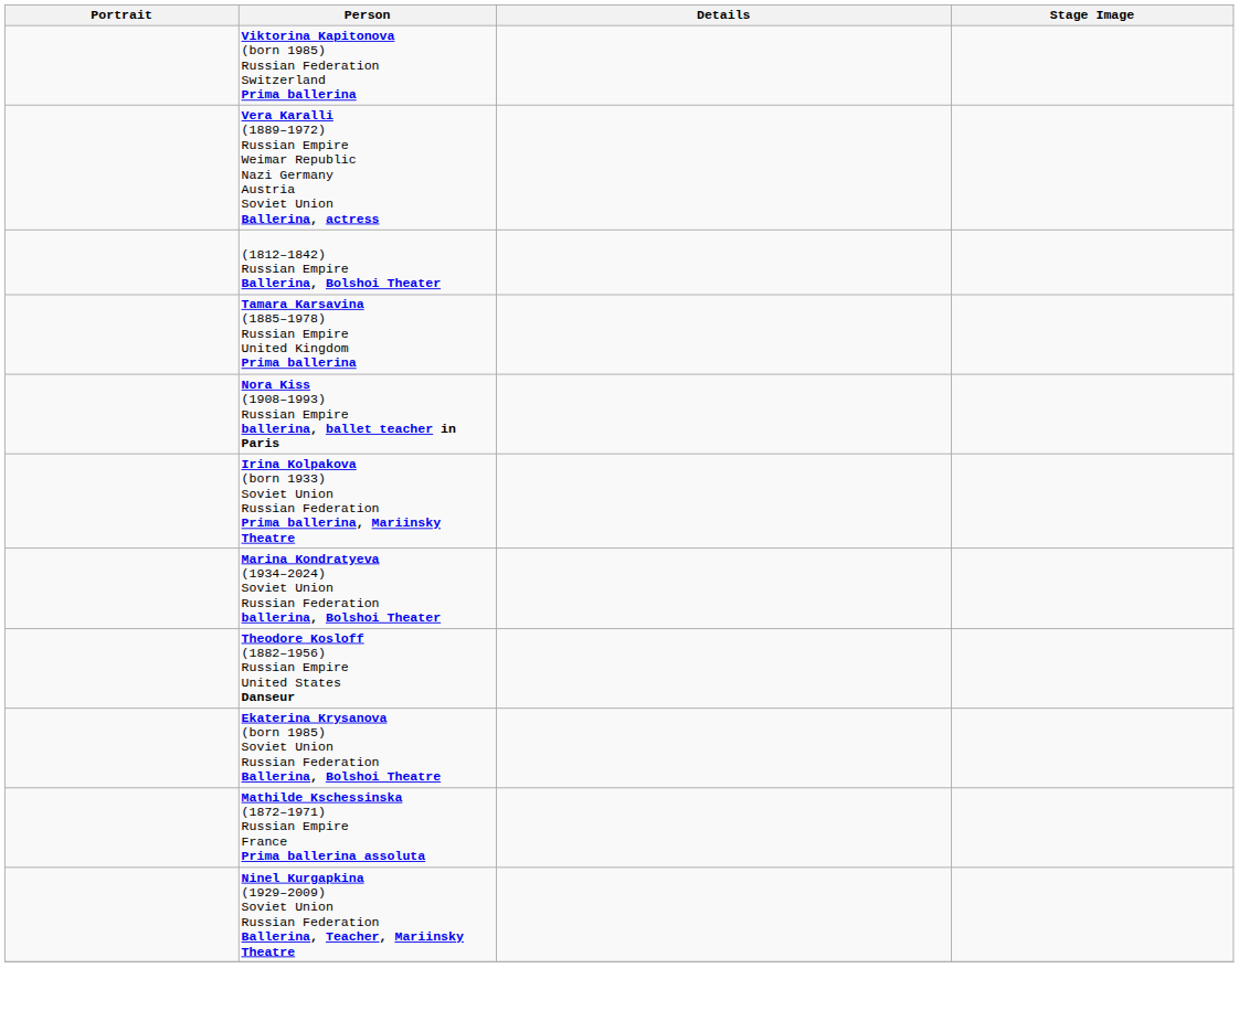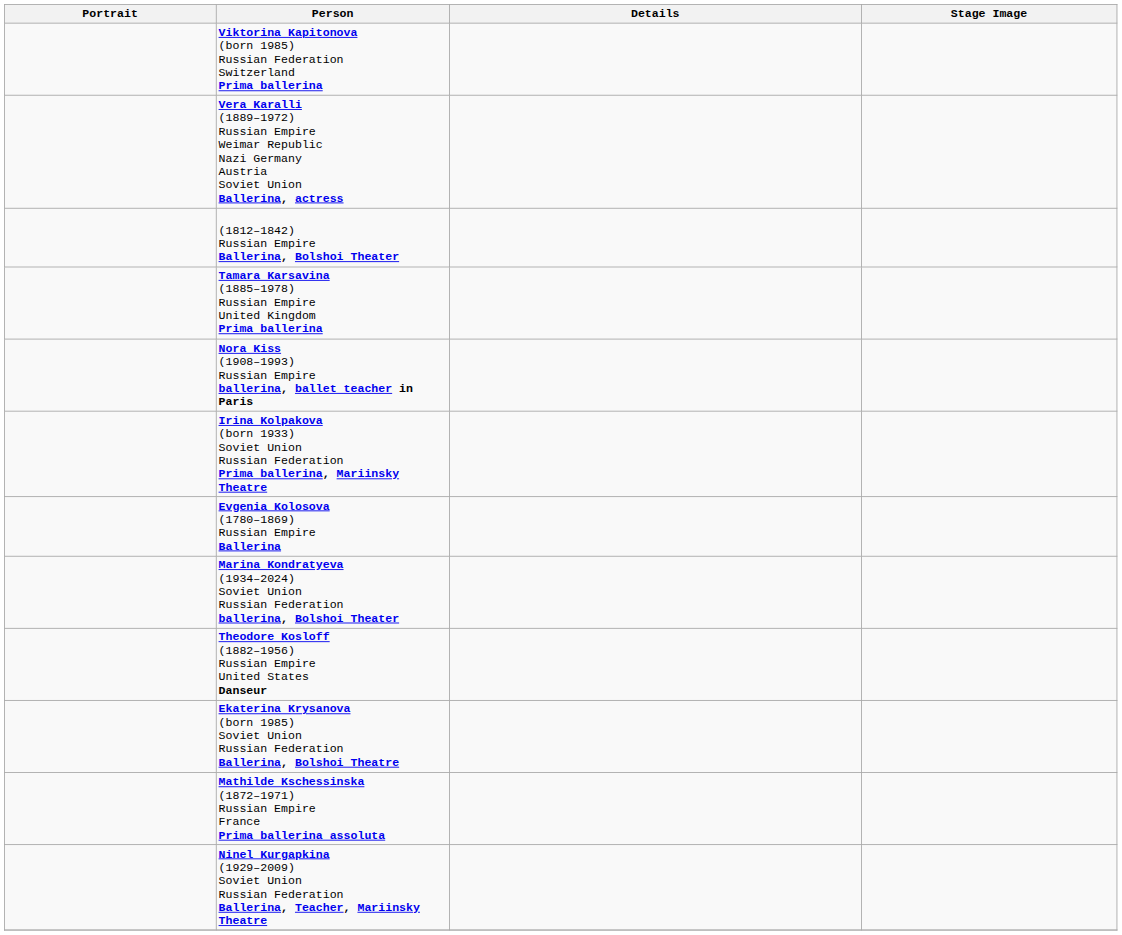+ row: Evgenia Kolosova (1780–1869) Russian Empire Ballerina
